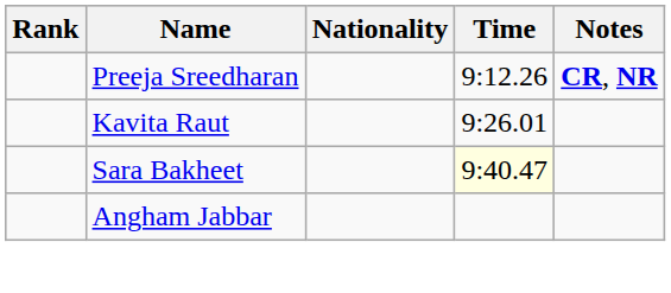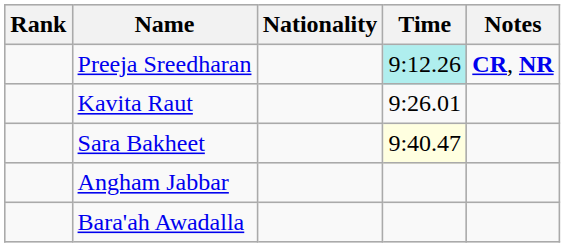Preeja Sreedharan | Time: no background -> paleturquoise background
+ row: Bara'ah Awadalla
